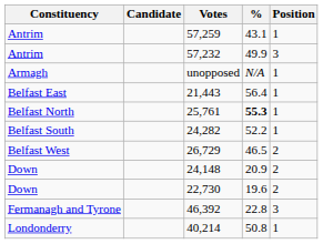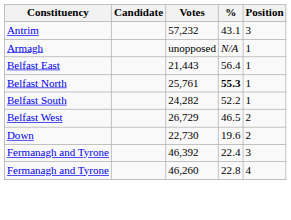- row: Antrim | 57,259 | 43.1 | 1
57,232 | %: 49.9 -> 43.1
- row: Down | 24,148 | 20.9 | 2
46,392 | %: 22.8 -> 22.4
+ row: Fermanagh and Tyrone | 46,260 | 22.8 | 4
- row: Londonderry | 40,214 | 50.8 | 1
